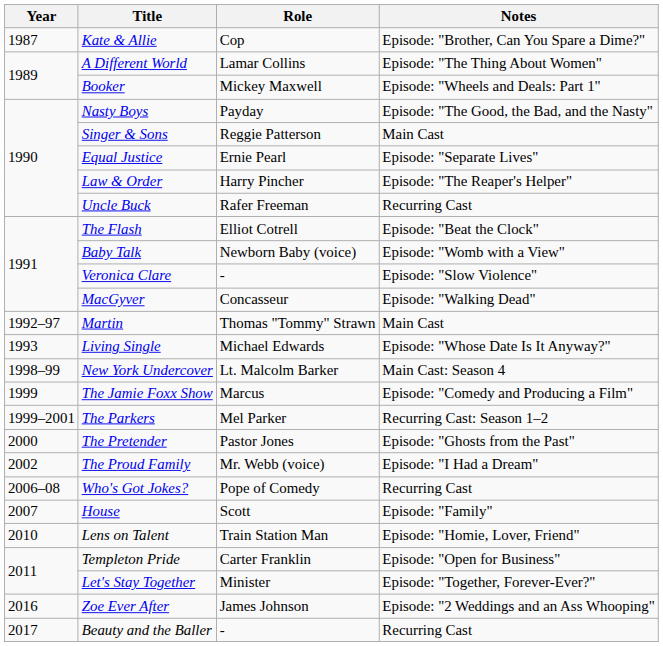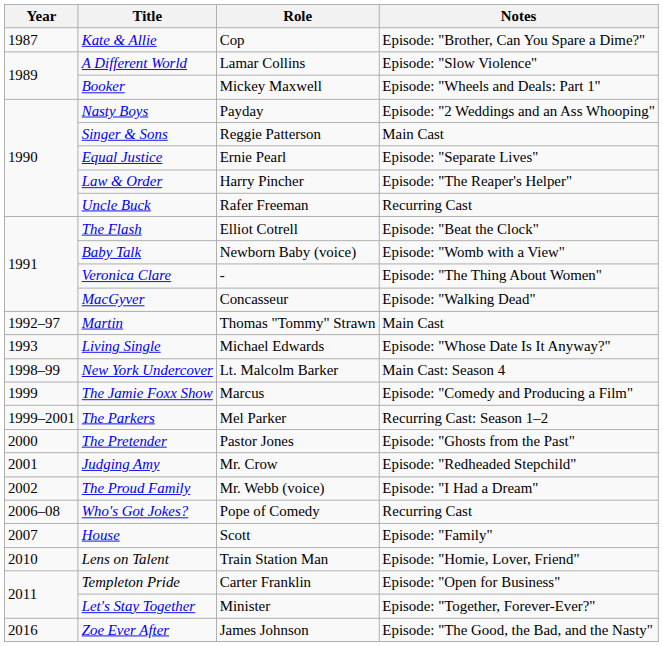A Different World | Notes: Episode: "The Thing About Women" -> Episode: "Slow Violence"
Nasty Boys | Notes: Episode: "The Good, the Bad, and the Nasty" -> Episode: "2 Weddings and an Ass Whooping"
Veronica Clare | Notes: Episode: "Slow Violence" -> Episode: "The Thing About Women"
+ row: 2001 | Judging Amy | Mr. Crow | Episode: "Redheaded Stepchild"
Zoe Ever After | Notes: Episode: "2 Weddings and an Ass Whooping" -> Episode: "The Good, the Bad, and the Nasty"
- row: 2017 | Beauty and the Baller | - | Recurring Cast
